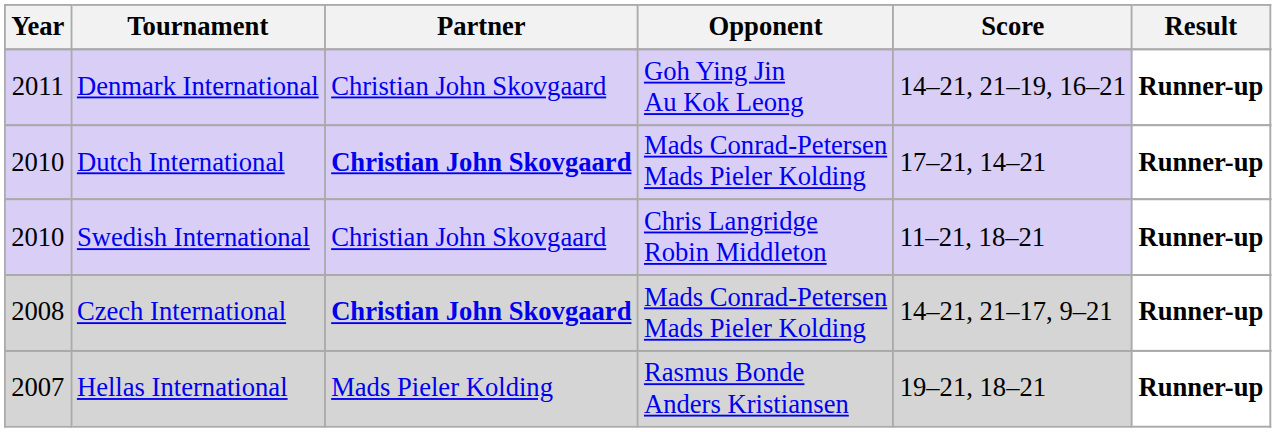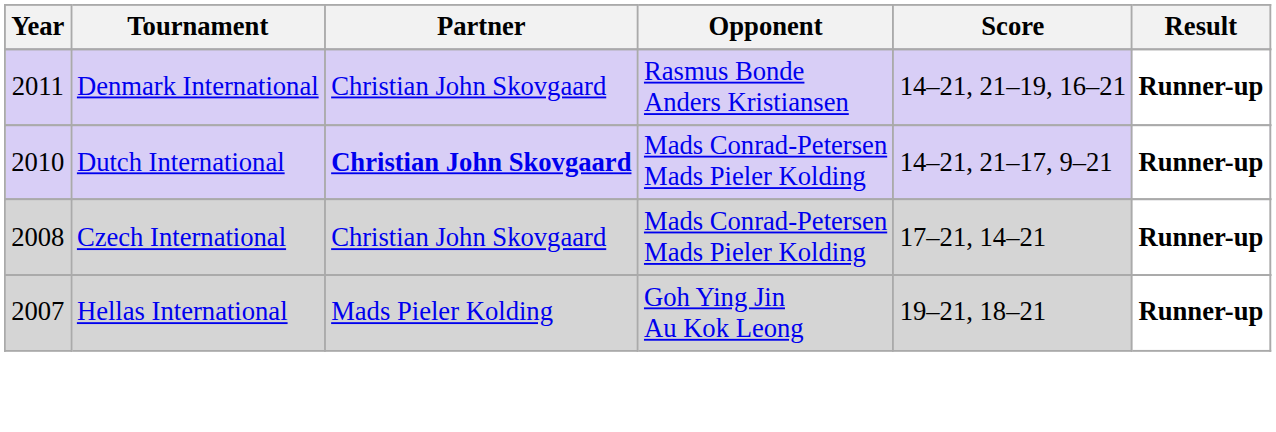Denmark International | Opponent: Goh Ying Jin Au Kok Leong -> Rasmus Bonde Anders Kristiansen
Dutch International | Score: 17–21, 14–21 -> 14–21, 21–17, 9–21
- row: 2010 | Swedish International | Christian John Skovgaard | Chris Langridge Robin Middleton | 11–21, 18–21 | Runner-up
Czech International | Partner: bold -> normal
Czech International | Score: 14–21, 21–17, 9–21 -> 17–21, 14–21
Hellas International | Opponent: Rasmus Bonde Anders Kristiansen -> Goh Ying Jin Au Kok Leong
